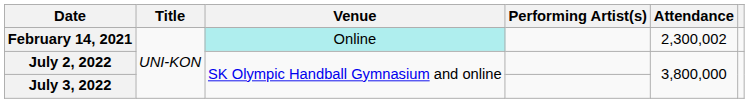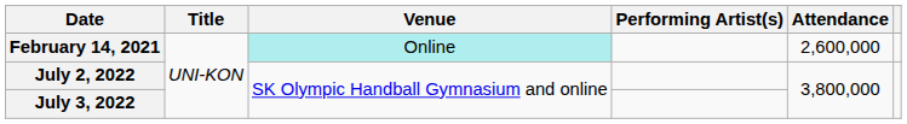February 14, 2021 | Attendance: 2,300,002 -> 2,600,000
